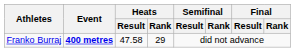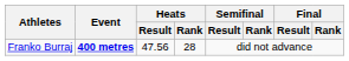Franko Burraj | Heats / Result: 47.58 -> 47.56
Franko Burraj | Heats / Rank: 29 -> 28
